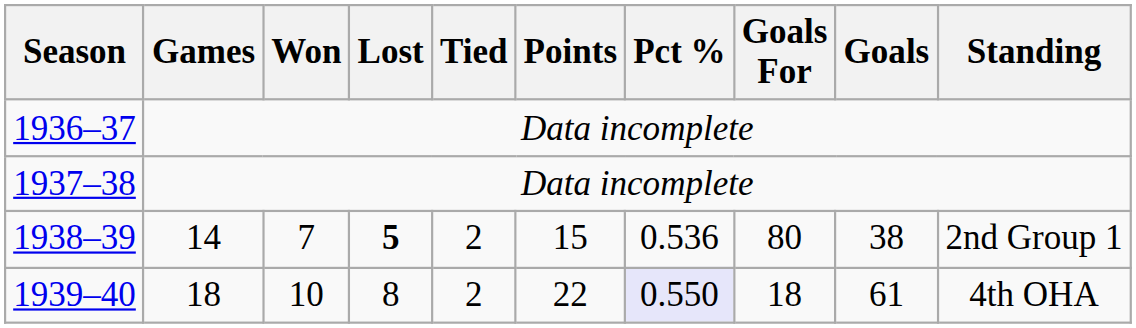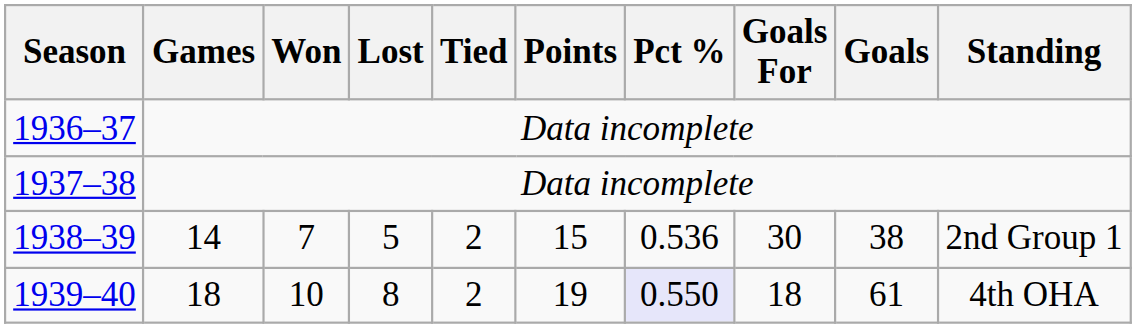1938–39 | Lost: bold -> normal
1938–39 | Goals For: 80 -> 30
1939–40 | Points: 22 -> 19
